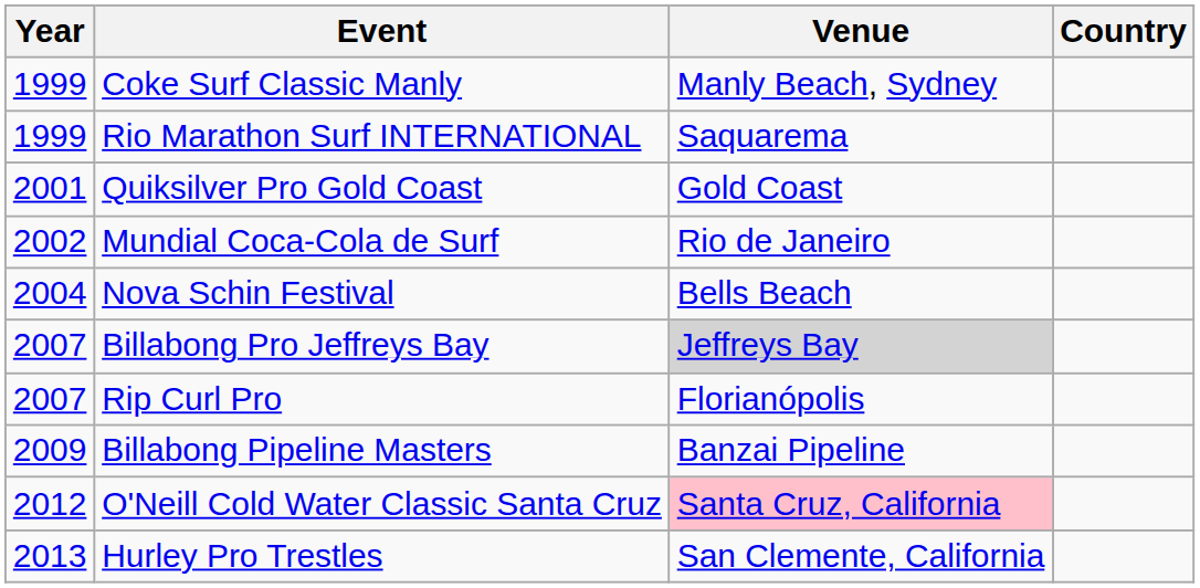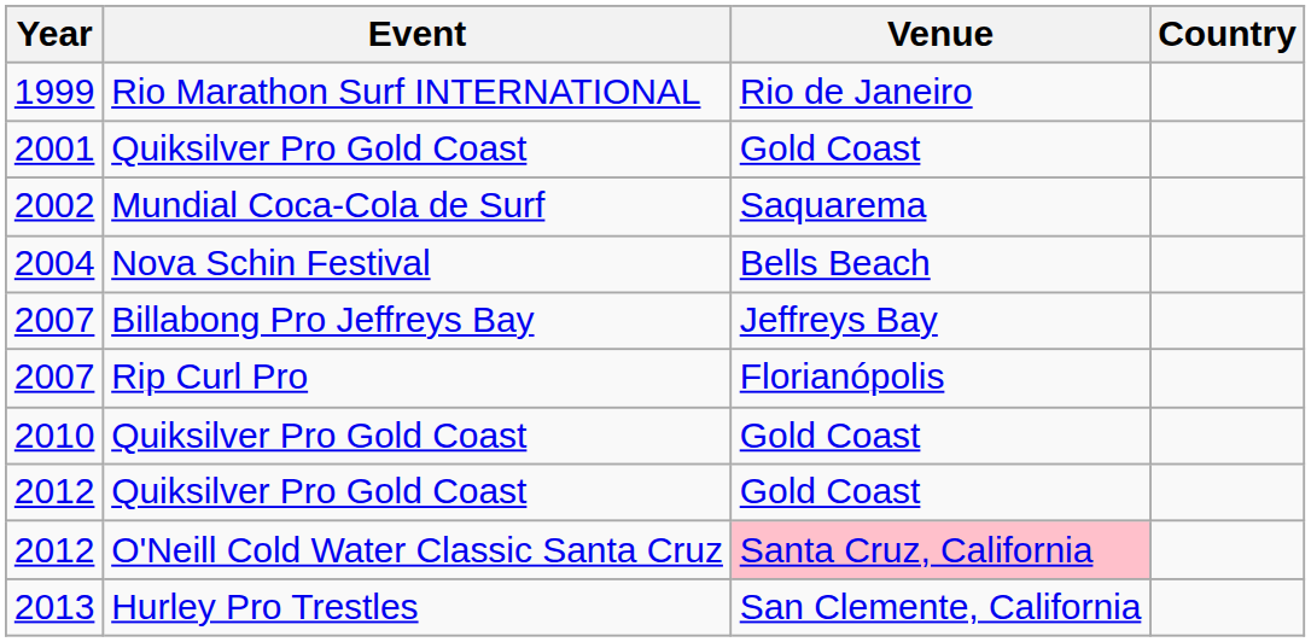- row: 1999 | Coke Surf Classic Manly | Manly Beach, Sydney
Rio Marathon Surf INTERNATIONAL | Venue: Saquarema -> Rio de Janeiro
Mundial Coca-Cola de Surf | Venue: Rio de Janeiro -> Saquarema
Billabong Pro Jeffreys Bay | Venue: lightgrey background -> no background
- row: 2009 | Billabong Pipeline Masters | Banzai Pipeline
+ row: 2010 | Quiksilver Pro Gold Coast | Gold Coast
+ row: 2012 | Quiksilver Pro Gold Coast | Gold Coast
